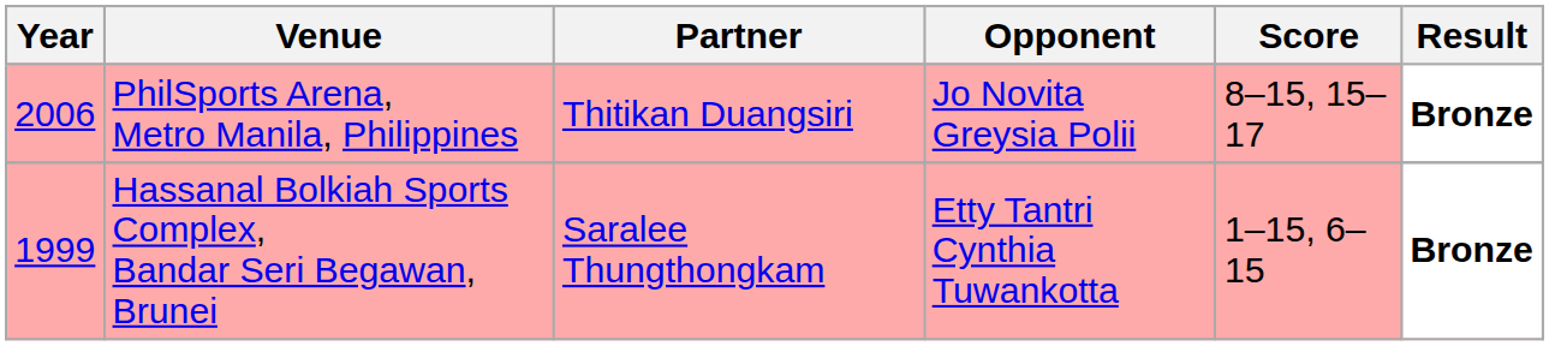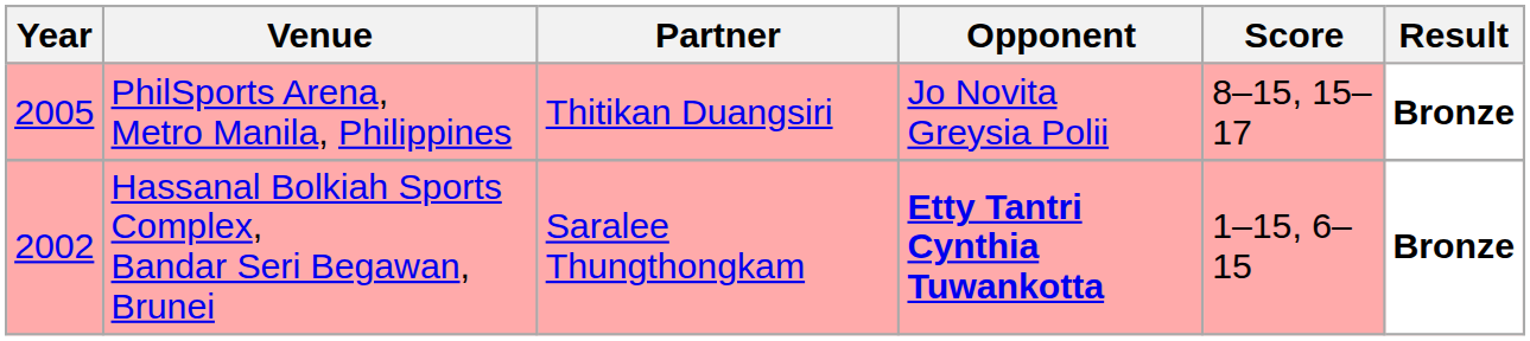PhilSports Arena, Metro Manila, Philippines | Year: 2006 -> 2005
Hassanal Bolkiah Sports Complex, Bandar Seri Begawan, Brunei | Year: 1999 -> 2002
Hassanal Bolkiah Sports Complex, Bandar Seri Begawan, Brunei | Opponent: normal -> bold
